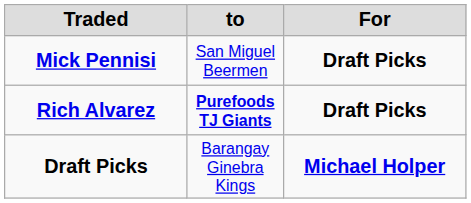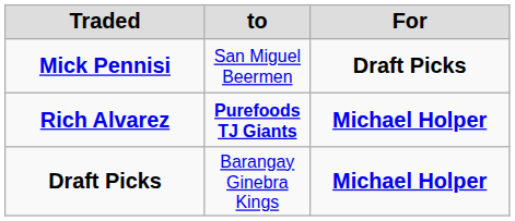Rich Alvarez | For: Draft Picks -> Michael Holper
